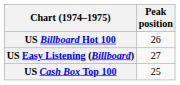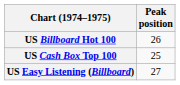rows swapped: US Easy Listening (Billboard) <-> US Cash Box Top 100
